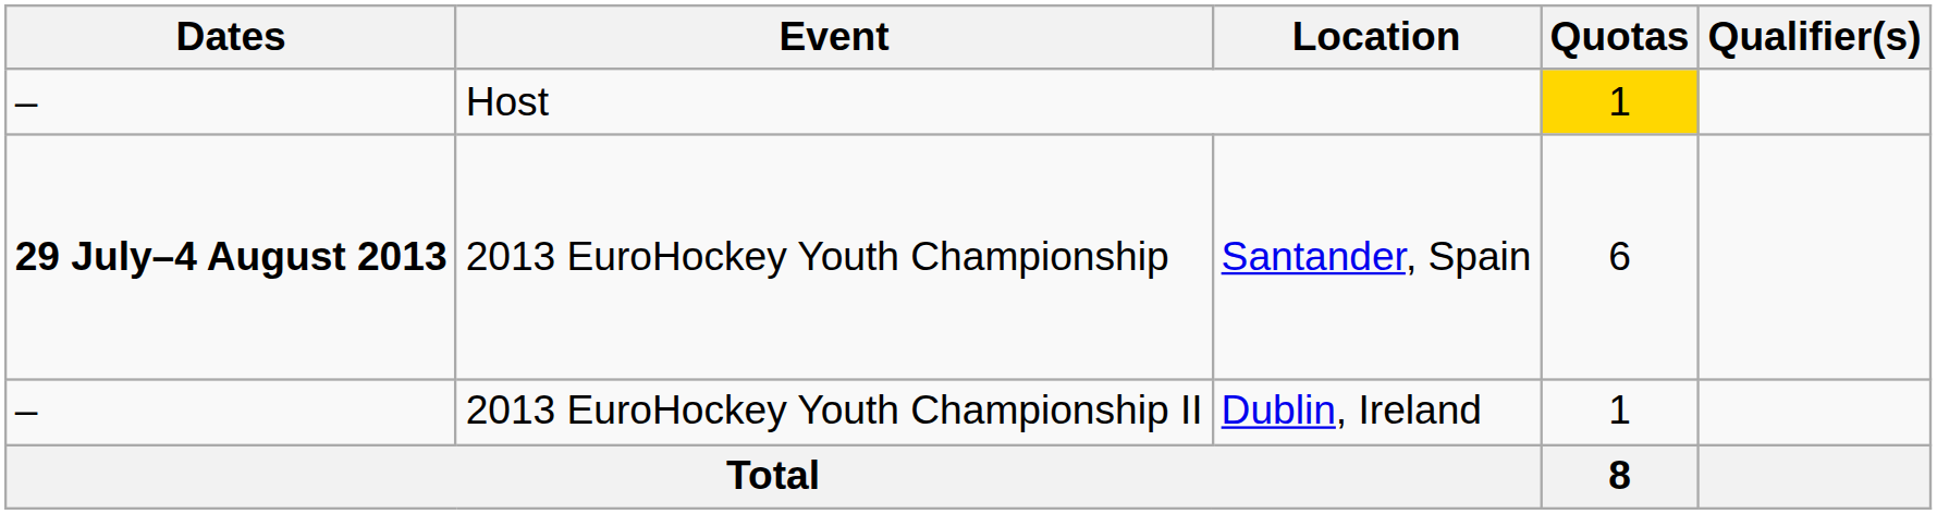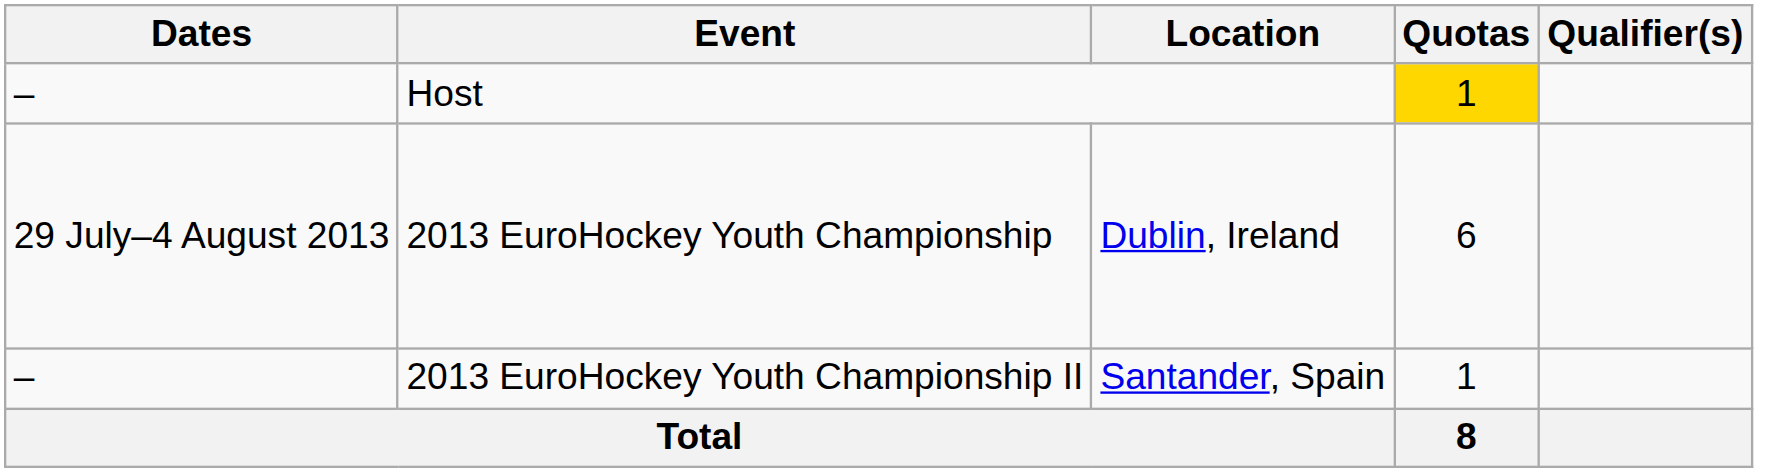2013 EuroHockey Youth Championship | Dates: bold -> normal
2013 EuroHockey Youth Championship | Location: Santander, Spain -> Dublin, Ireland
2013 EuroHockey Youth Championship II | Location: Dublin, Ireland -> Santander, Spain
